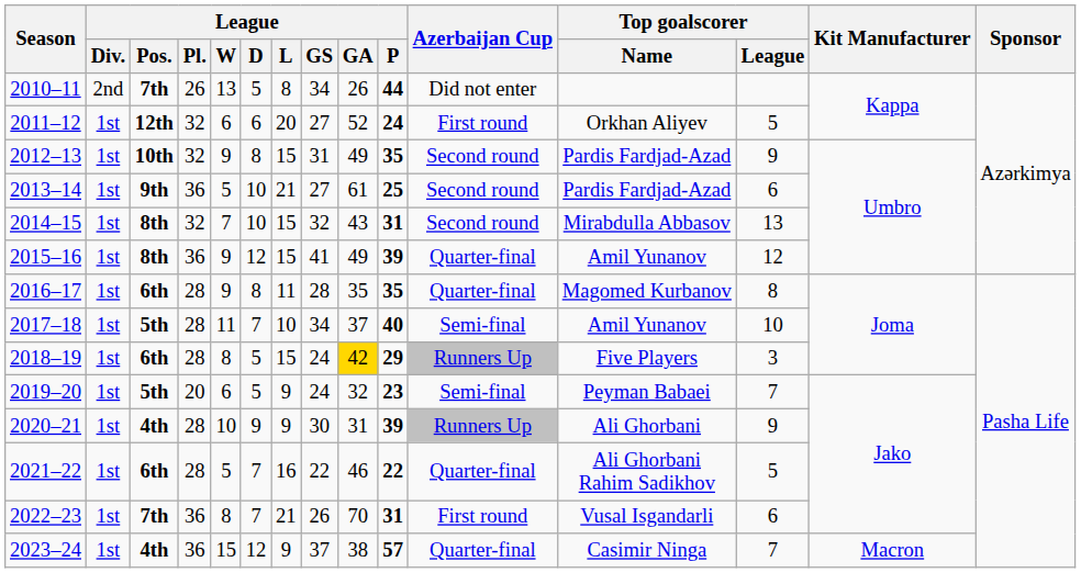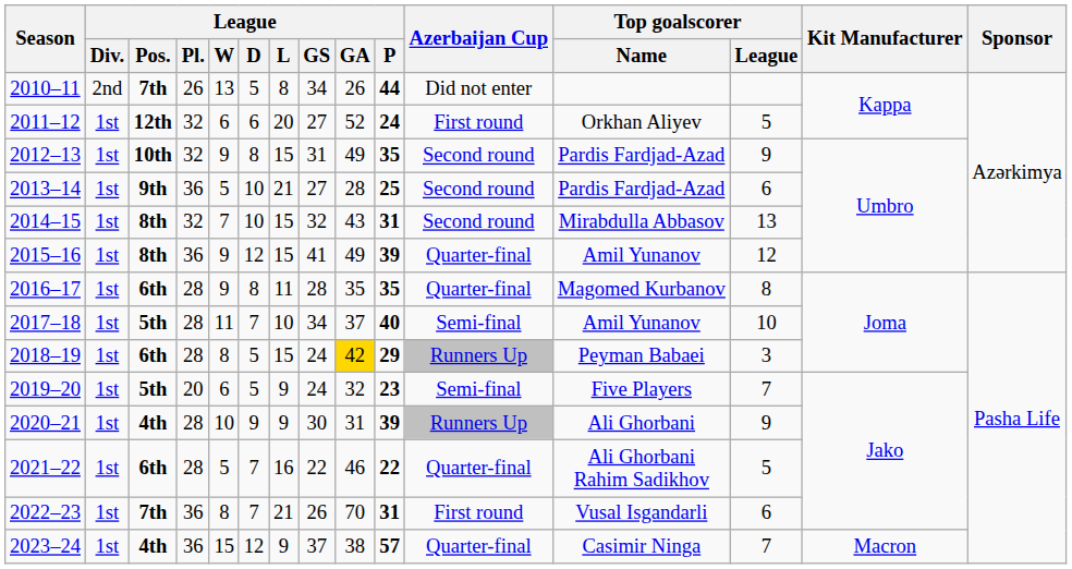2013–14 | League / GA: 61 -> 28
2018–19 | Top goalscorer / Name: Five Players -> Peyman Babaei
2019–20 | Top goalscorer / Name: Peyman Babaei -> Five Players
